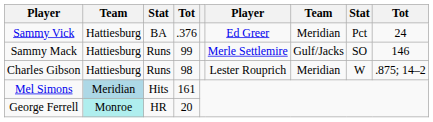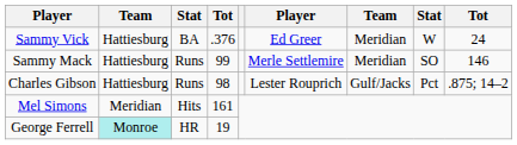Sammy Vick | column 8: Pct -> W
Sammy Mack | column 7: Gulf/Jacks -> Meridian
Charles Gibson | column 7: Meridian -> Gulf/Jacks
Charles Gibson | column 8: W -> Pct
Mel Simons | column 2: lightblue background -> no background
George Ferrell | column 4: 20 -> 19
